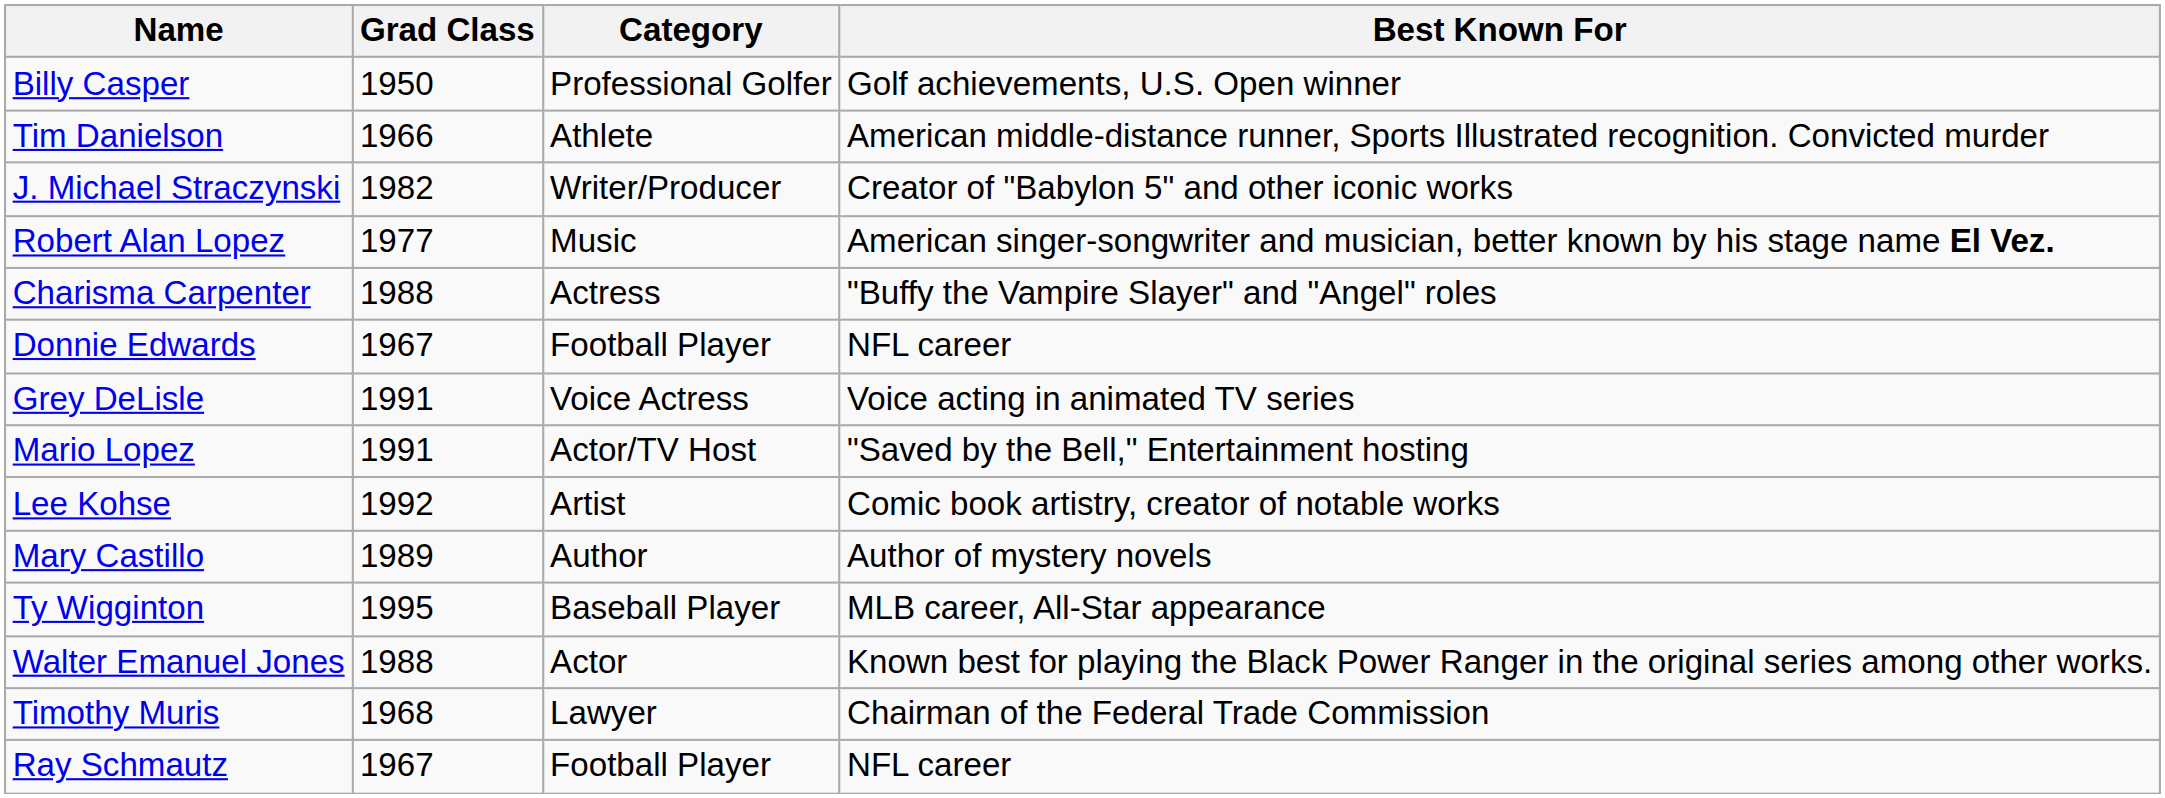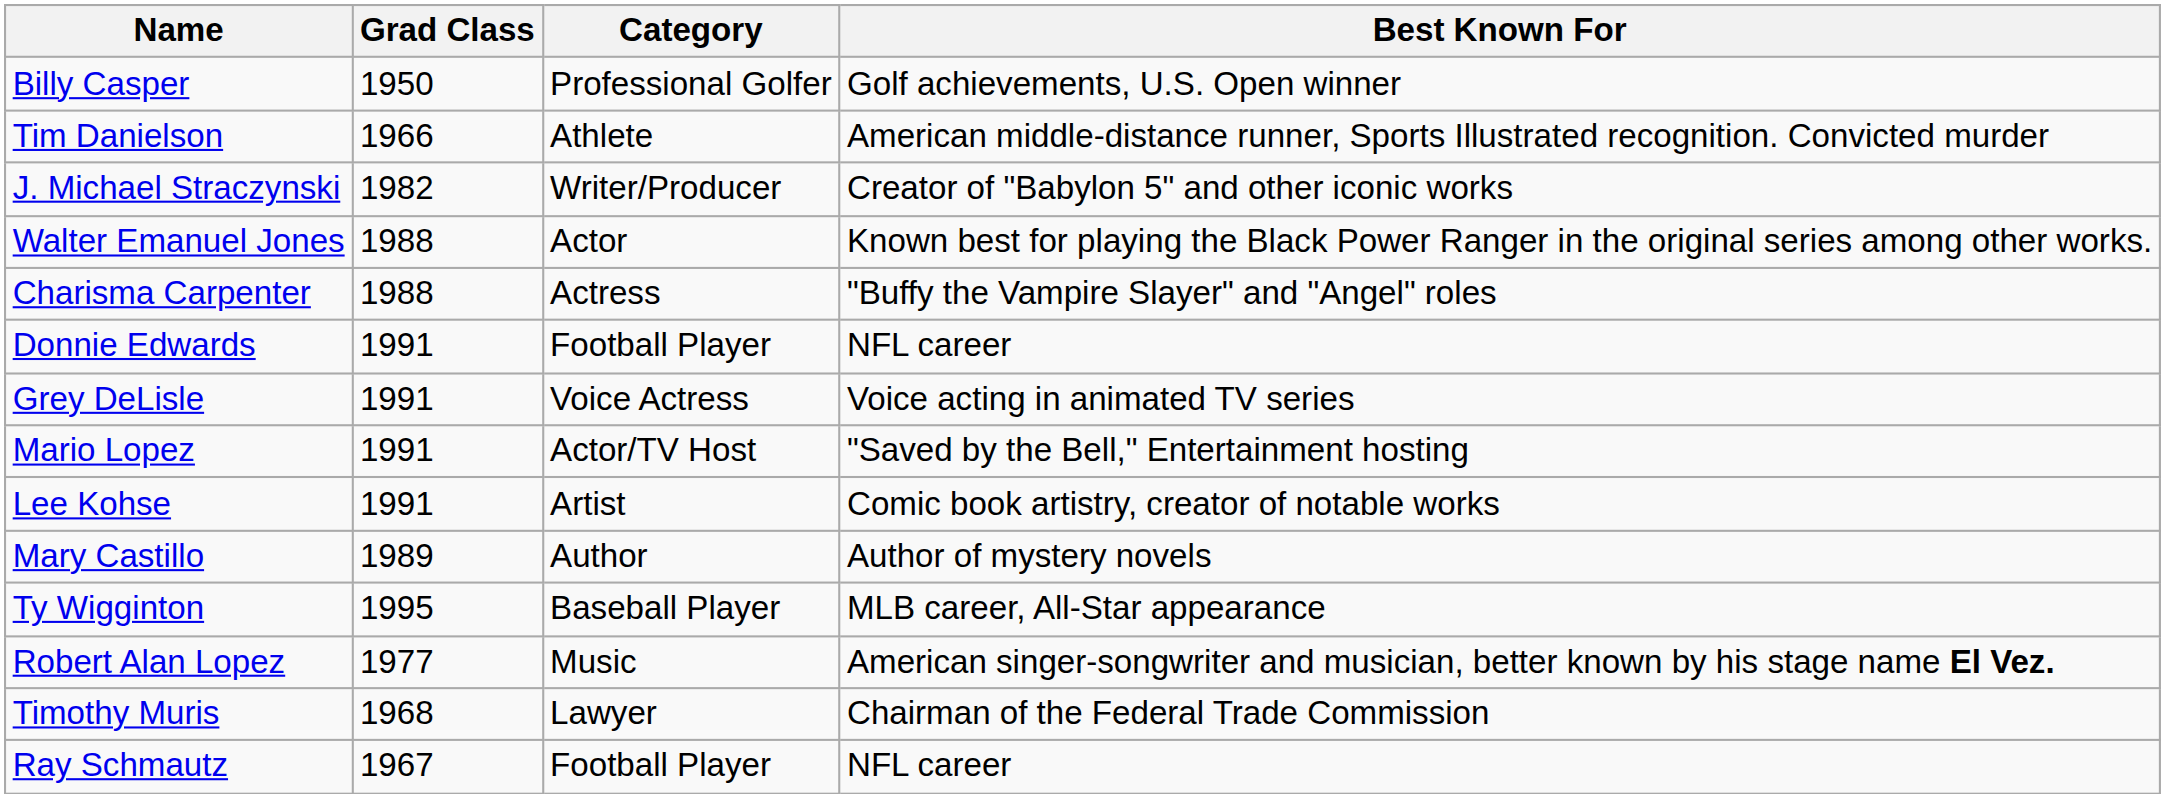rows swapped: Robert Alan Lopez <-> Walter Emanuel Jones
Donnie Edwards | Grad Class: 1967 -> 1991
Lee Kohse | Grad Class: 1992 -> 1991
